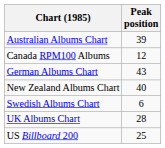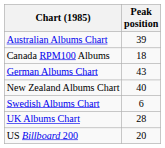Canada RPM100 Albums | Peak position: 12 -> 18
US Billboard 200 | Peak position: 25 -> 20
